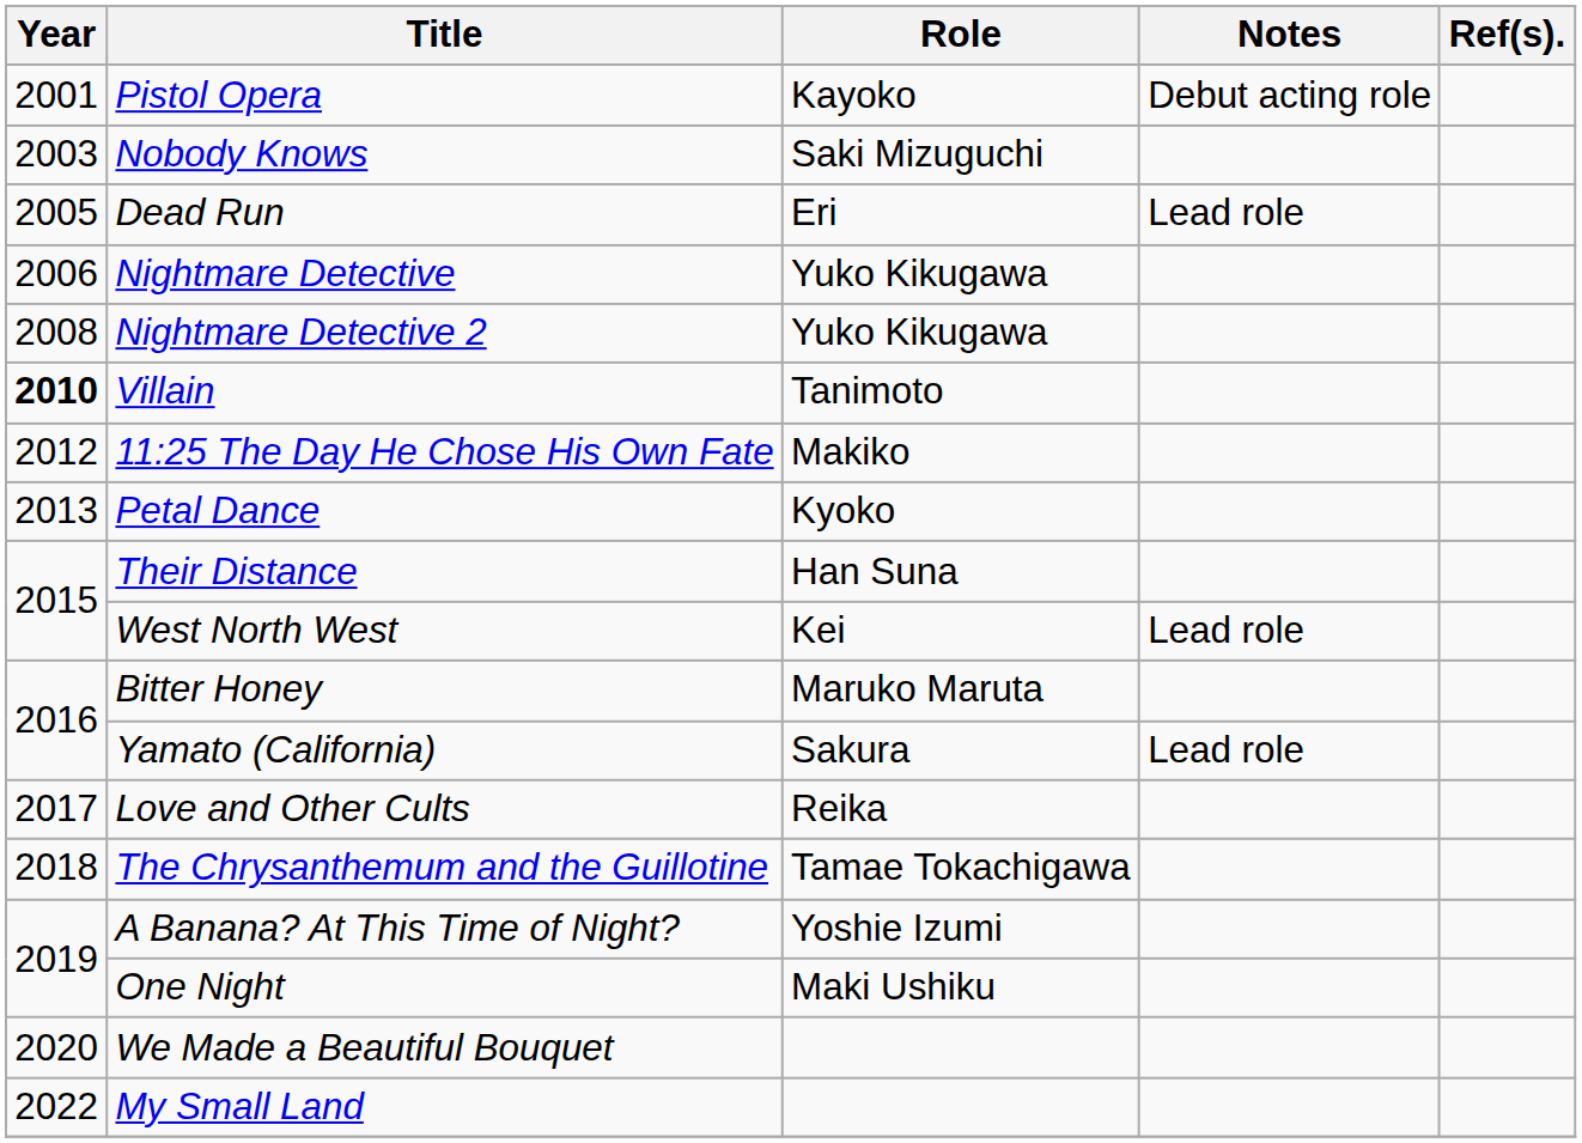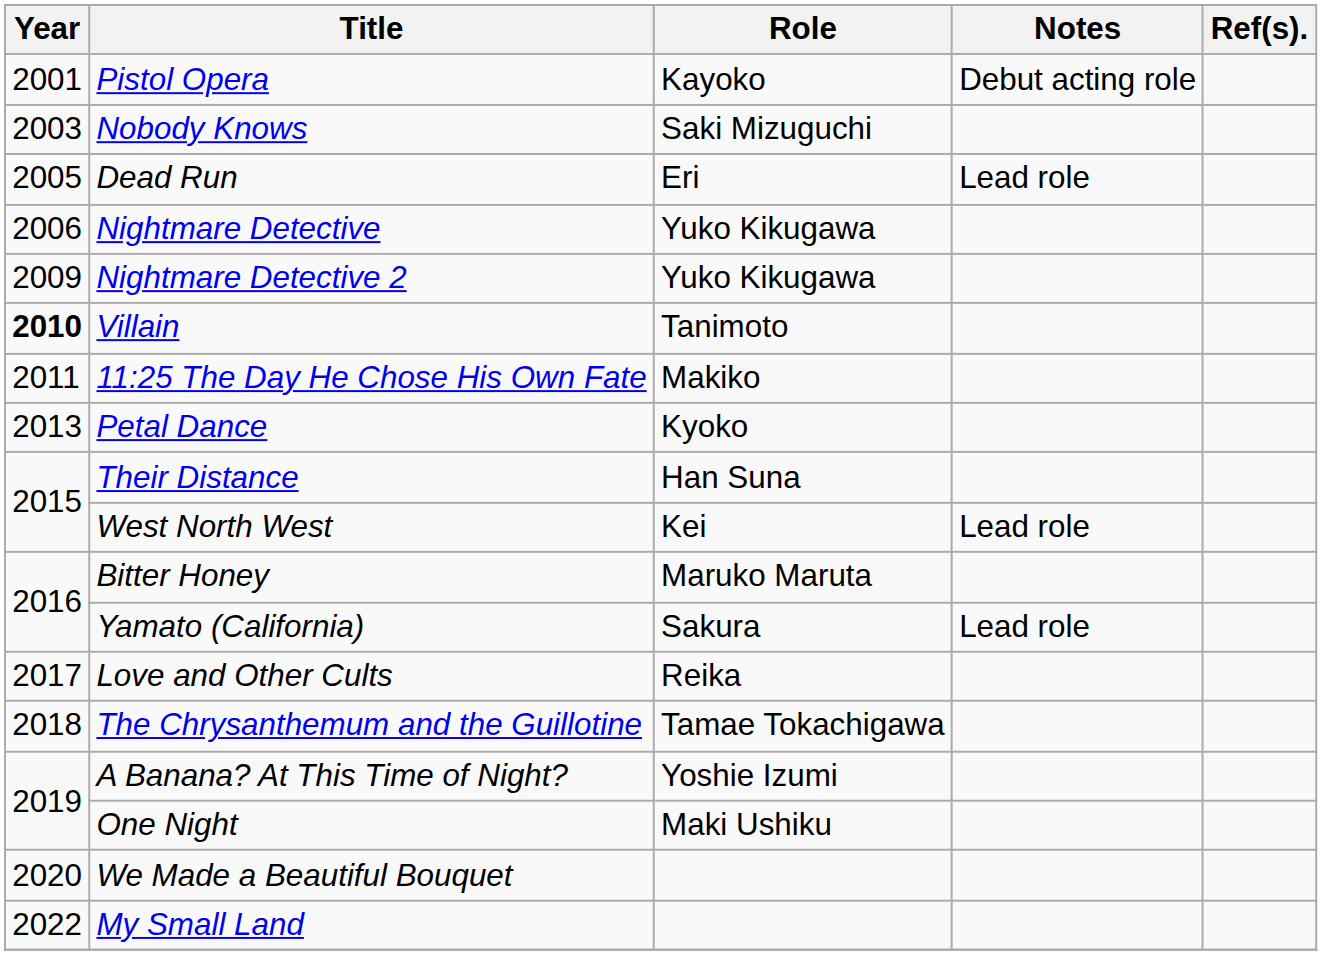Nightmare Detective 2 | Year: 2008 -> 2009
11:25 The Day He Chose His Own Fate | Year: 2012 -> 2011
